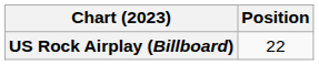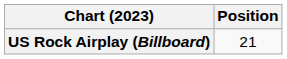US Rock Airplay (Billboard) | Position: 22 -> 21
